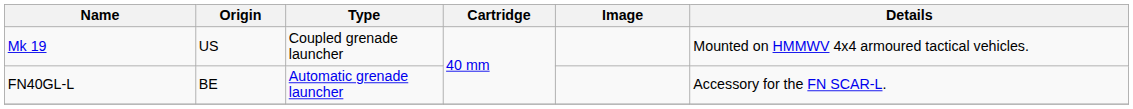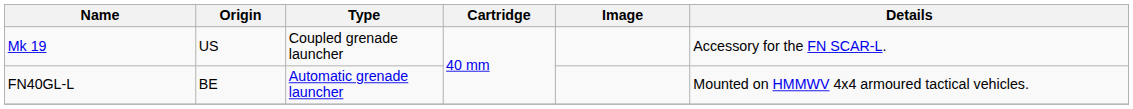Mk 19 | Details: Mounted on HMMWV 4x4 armoured tactical vehicles. -> Accessory for the FN SCAR-L.
FN40GL-L | Details: Accessory for the FN SCAR-L. -> Mounted on HMMWV 4x4 armoured tactical vehicles.
